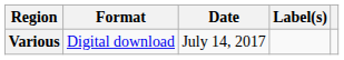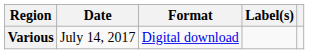columns swapped: Date <-> Format
